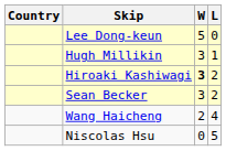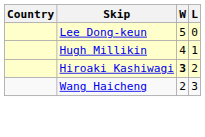Hugh Millikin | W: 3 -> 4
- row: Sean Becker | 3 | 2
Wang Haicheng | L: 4 -> 3
- row: Niscolas Hsu | 0 | 5
